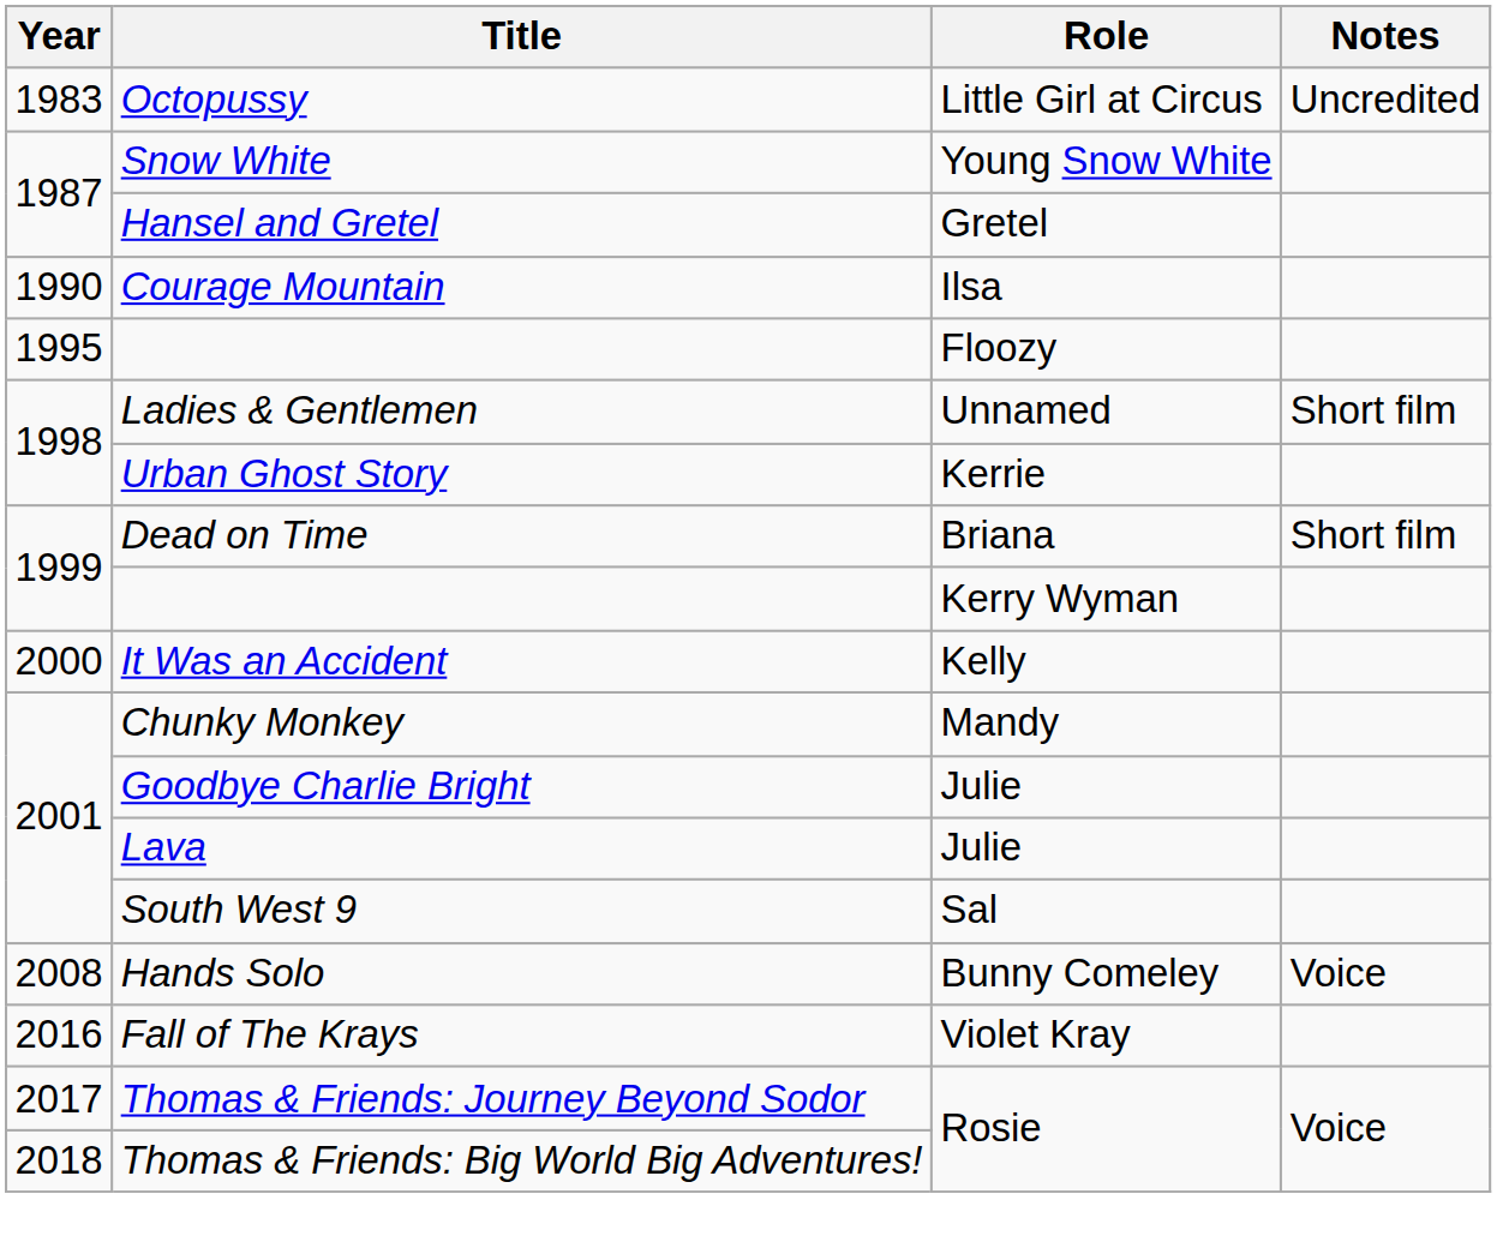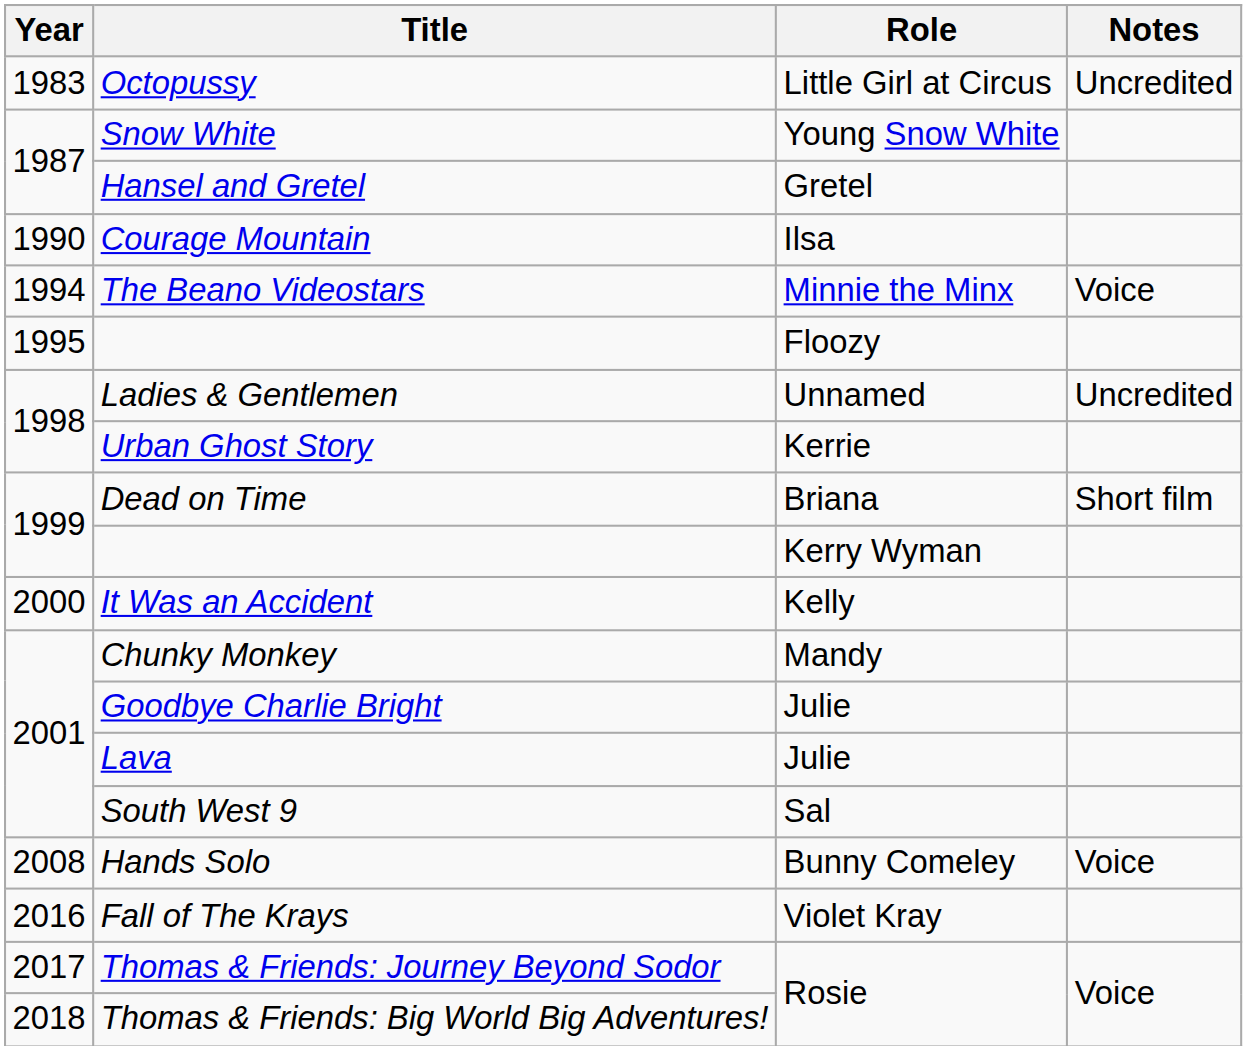+ row: 1994 | The Beano Videostars | Minnie the Minx | Voice
Ladies & Gentlemen | Notes: Short film -> Uncredited
